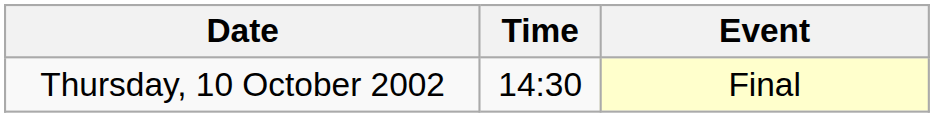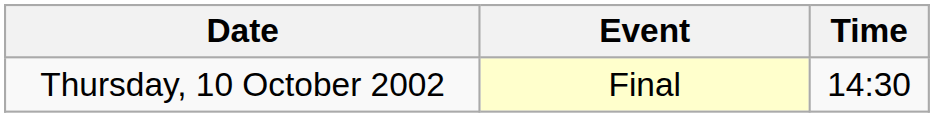columns swapped: Time <-> Event
